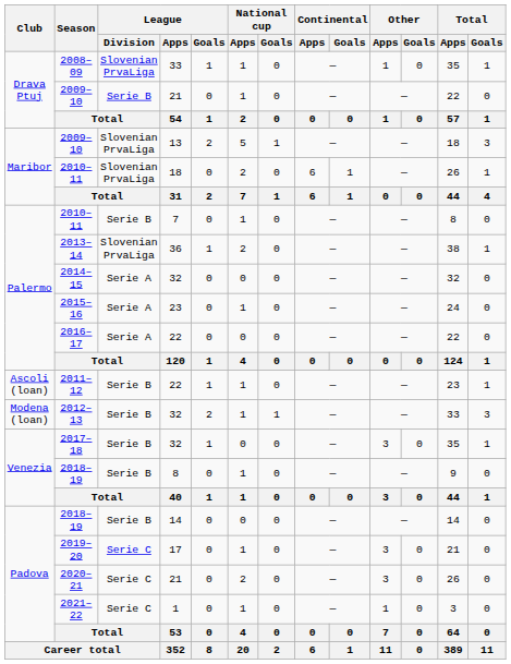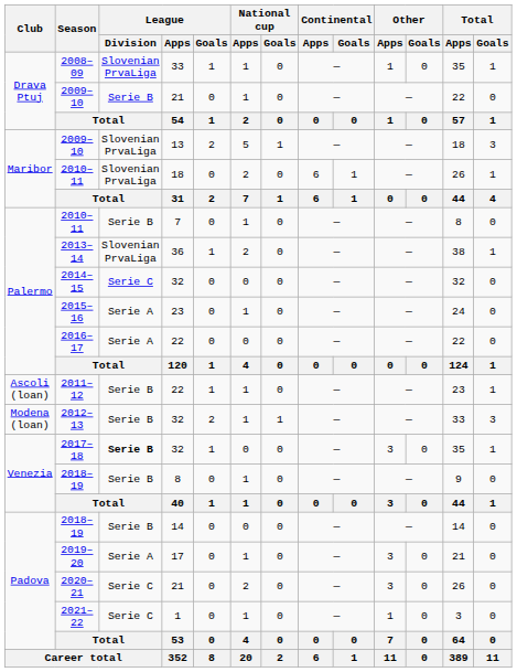2014–15 | League / Division: Serie A -> Serie C
2017–18 | League / Division: normal -> bold
2019–20 | League / Division: Serie C -> Serie A
